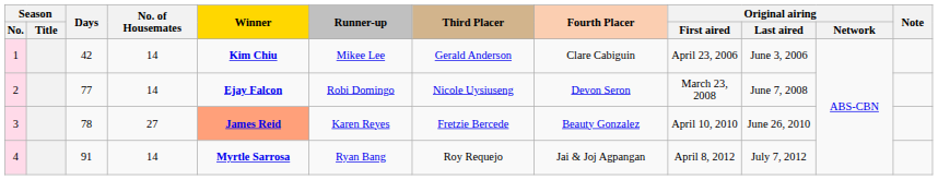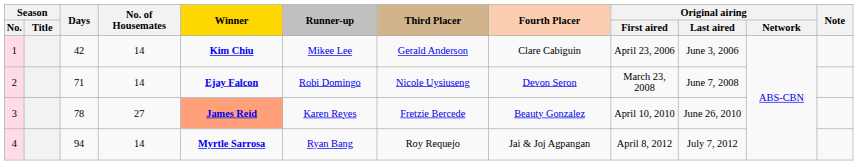2 | Days: 77 -> 71
4 | Days: 91 -> 94
